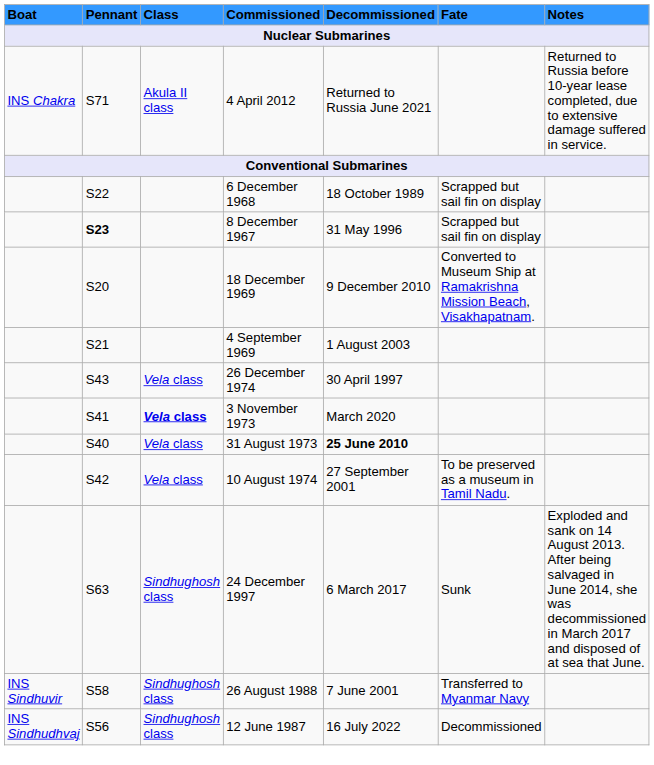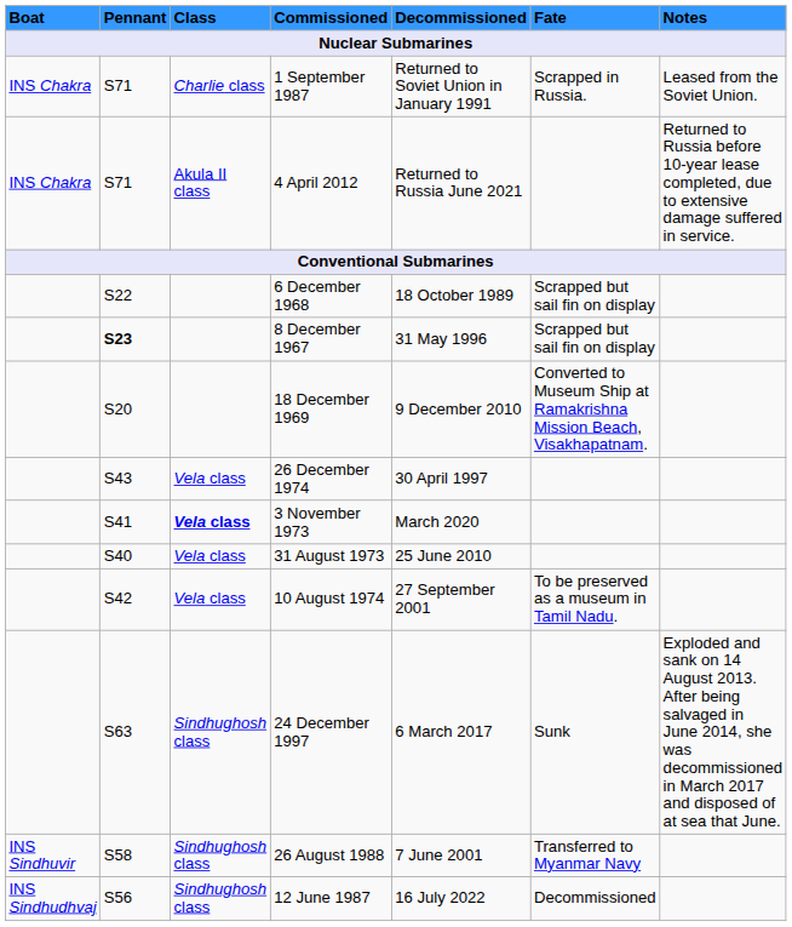+ row: INS Chakra | S71 | Charlie class | 1 September 1987 | Returned to Soviet Union in January 1991 | Scrapped in Russia. | Leased from the Soviet Union.
- row: S21 | 4 September 1969 | 1 August 2003
31 August 1973 | Decommissioned: bold -> normal
